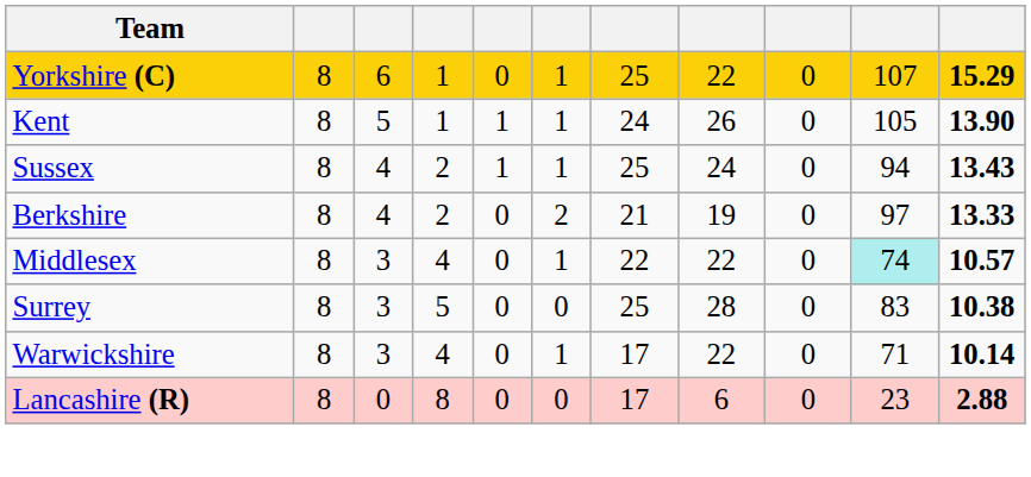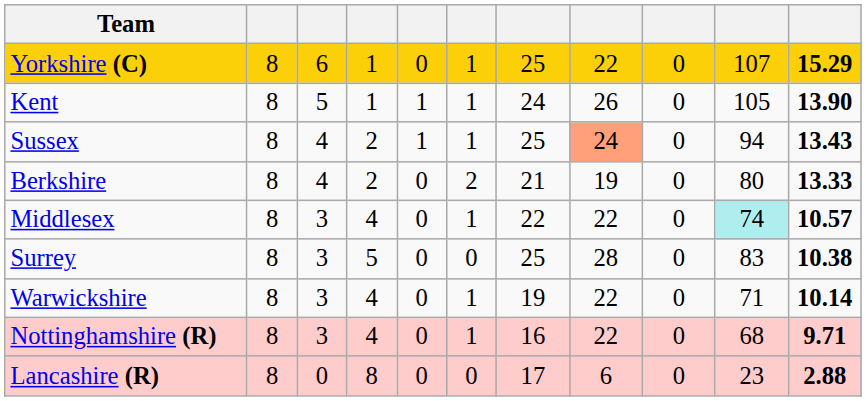Sussex | column 8: no background -> lightsalmon background
Berkshire | column 10: 97 -> 80
Warwickshire | column 7: 17 -> 19
+ row: Nottinghamshire (R) | 8 | 3 | 4 | 0 | 1 | 16 | 22 | 0 | 68 | 9.71
